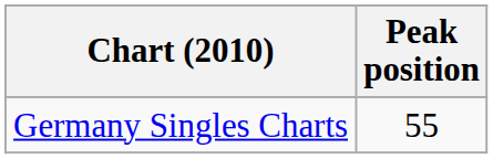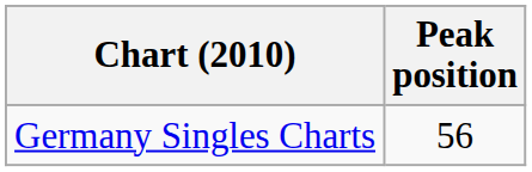Germany Singles Charts | Peak position: 55 -> 56
